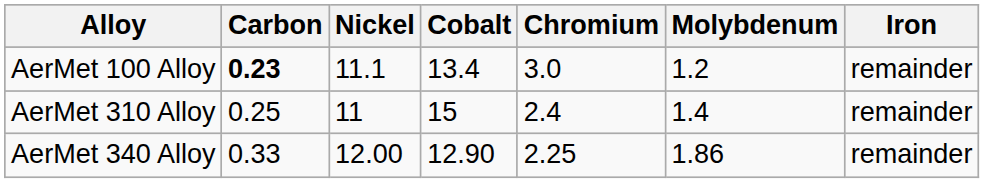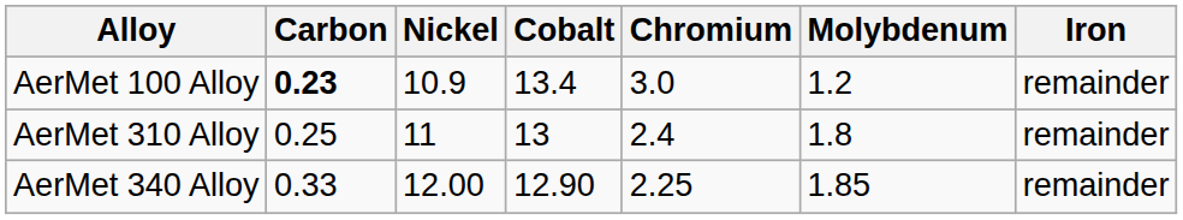AerMet 100 Alloy | Nickel: 11.1 -> 10.9
AerMet 310 Alloy | Cobalt: 15 -> 13
AerMet 310 Alloy | Molybdenum: 1.4 -> 1.8
AerMet 340 Alloy | Molybdenum: 1.86 -> 1.85
